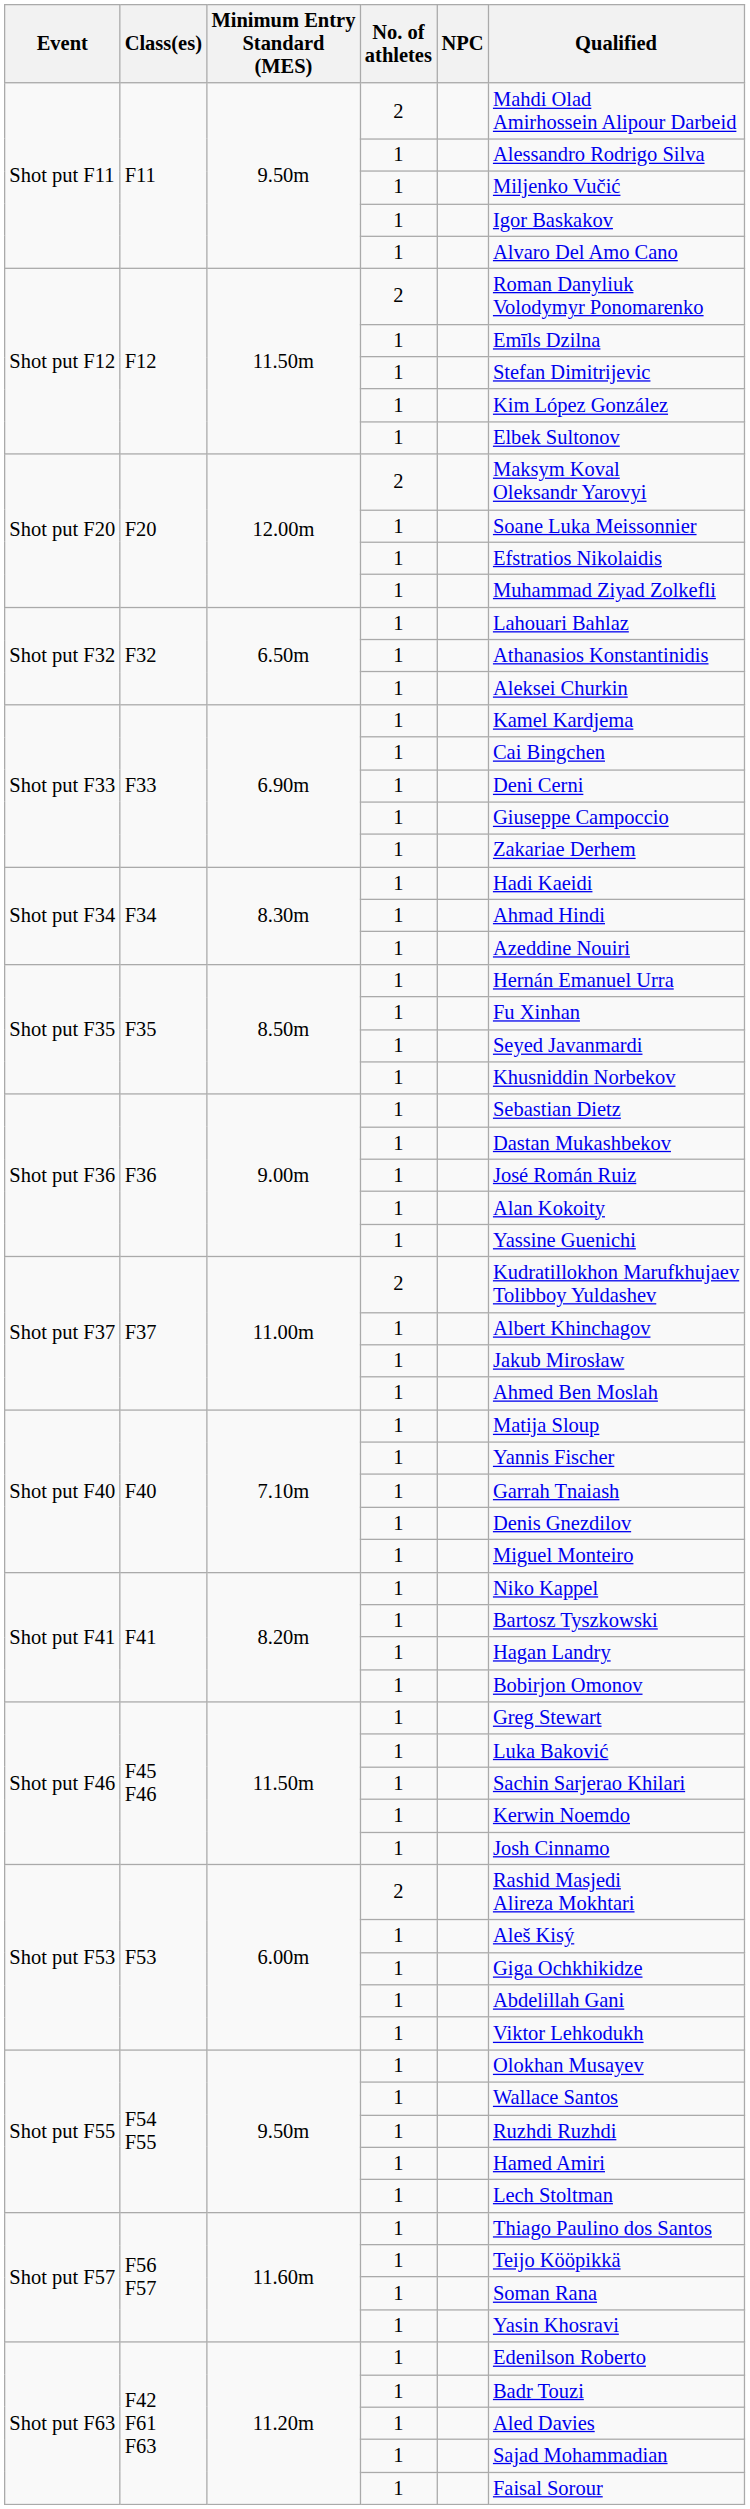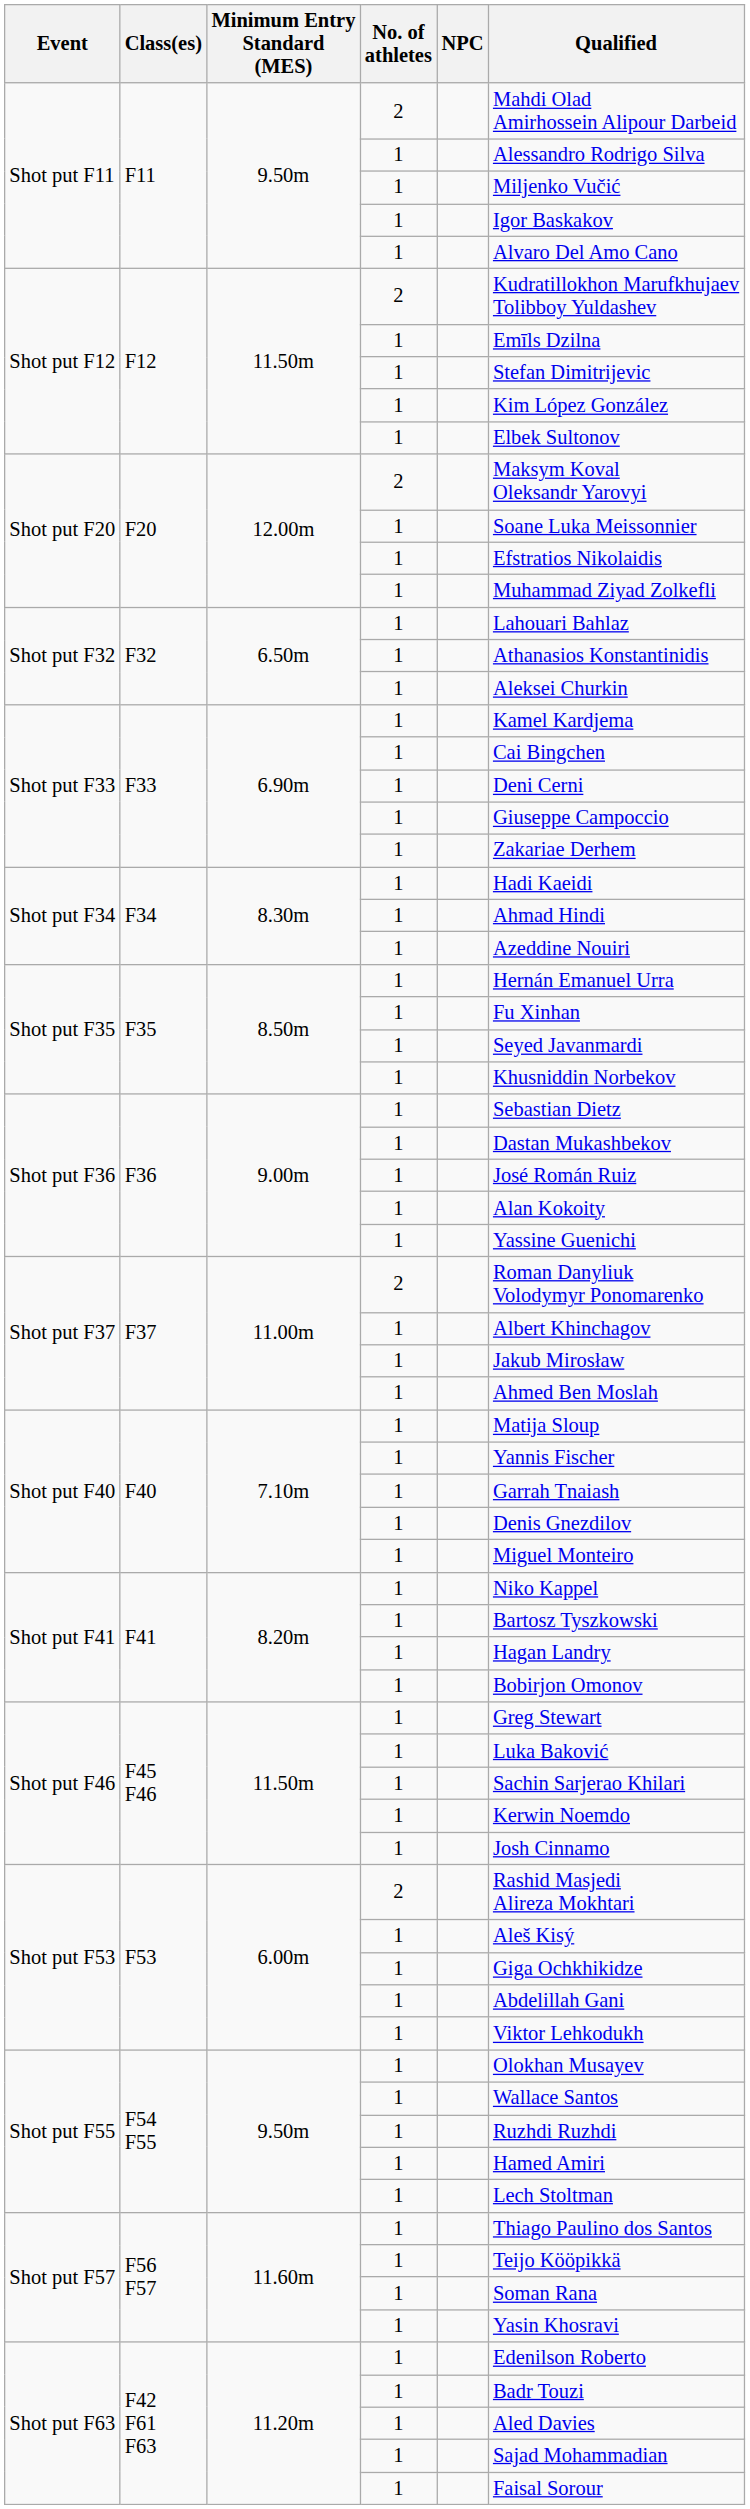Shot put F12 / 2 | Qualified: Roman Danyliuk Volodymyr Ponomarenko -> Kudratillokhon Marufkhujaev Tolibboy Yuldashev
Shot put F37 / 2 | Qualified: Kudratillokhon Marufkhujaev Tolibboy Yuldashev -> Roman Danyliuk Volodymyr Ponomarenko
